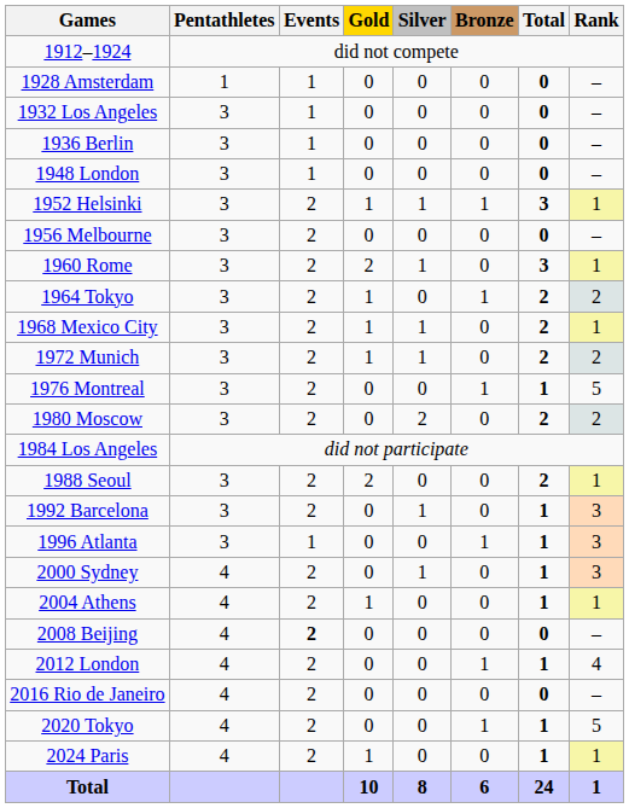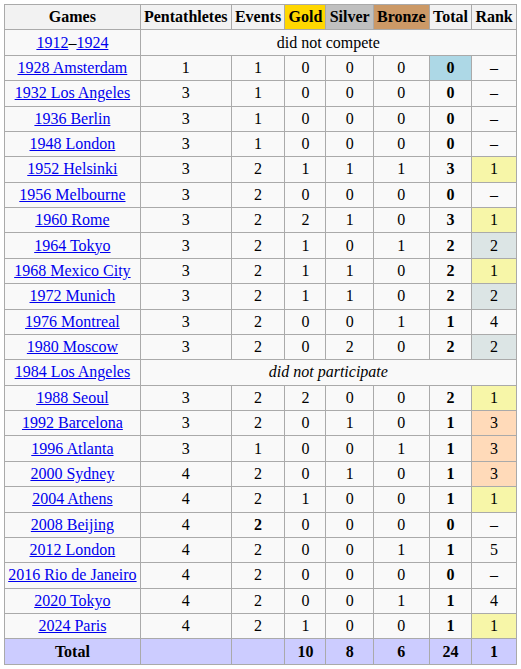1928 Amsterdam | Total: no background -> lightblue background
1976 Montreal | Rank: 5 -> 4
2012 London | Rank: 4 -> 5
2020 Tokyo | Rank: 5 -> 4
